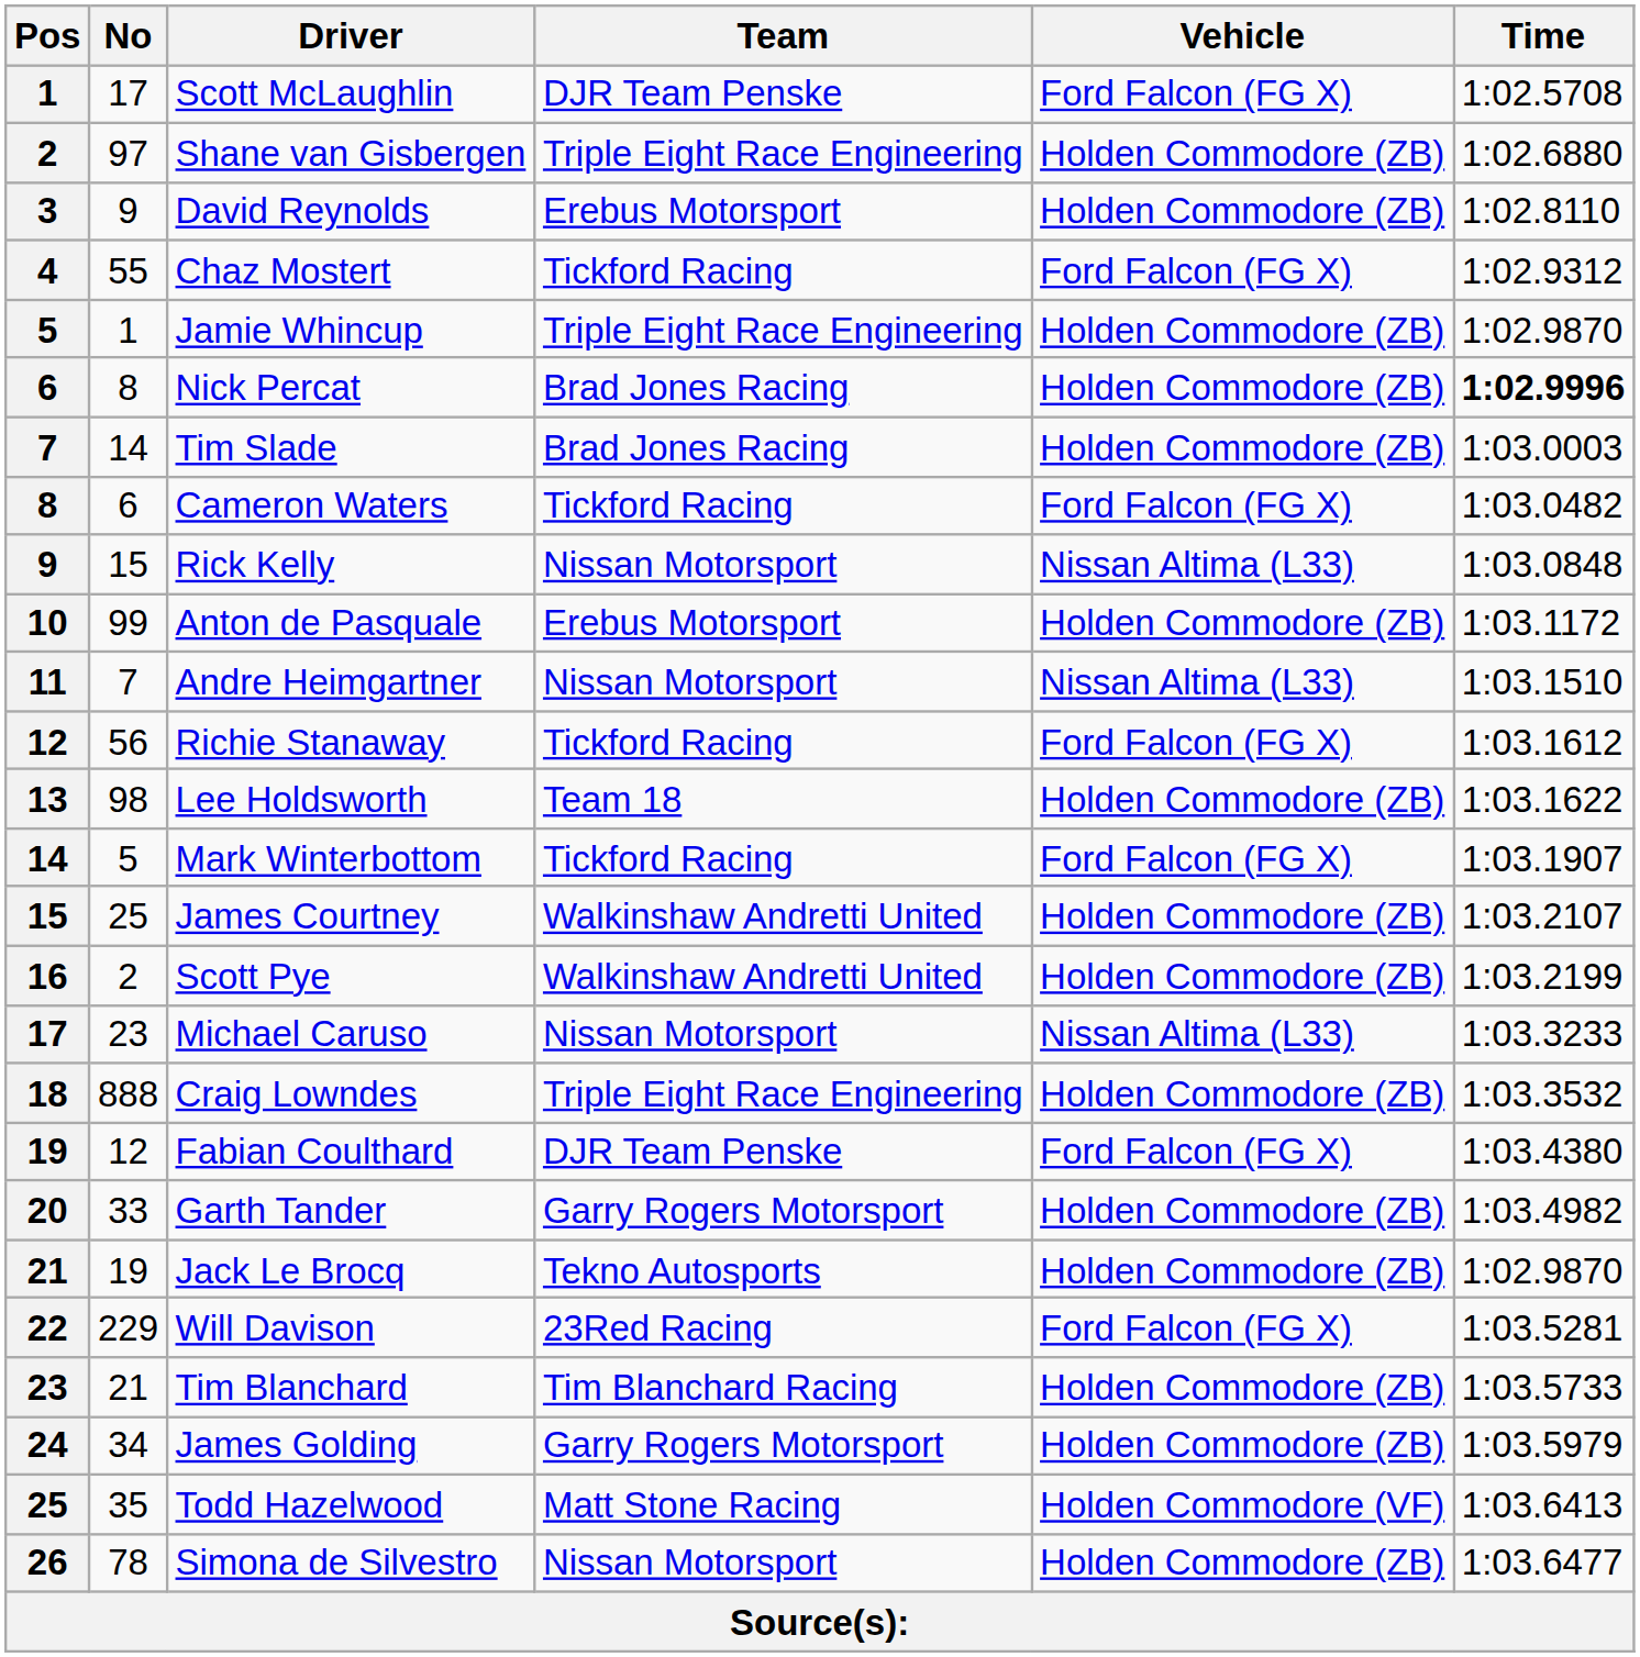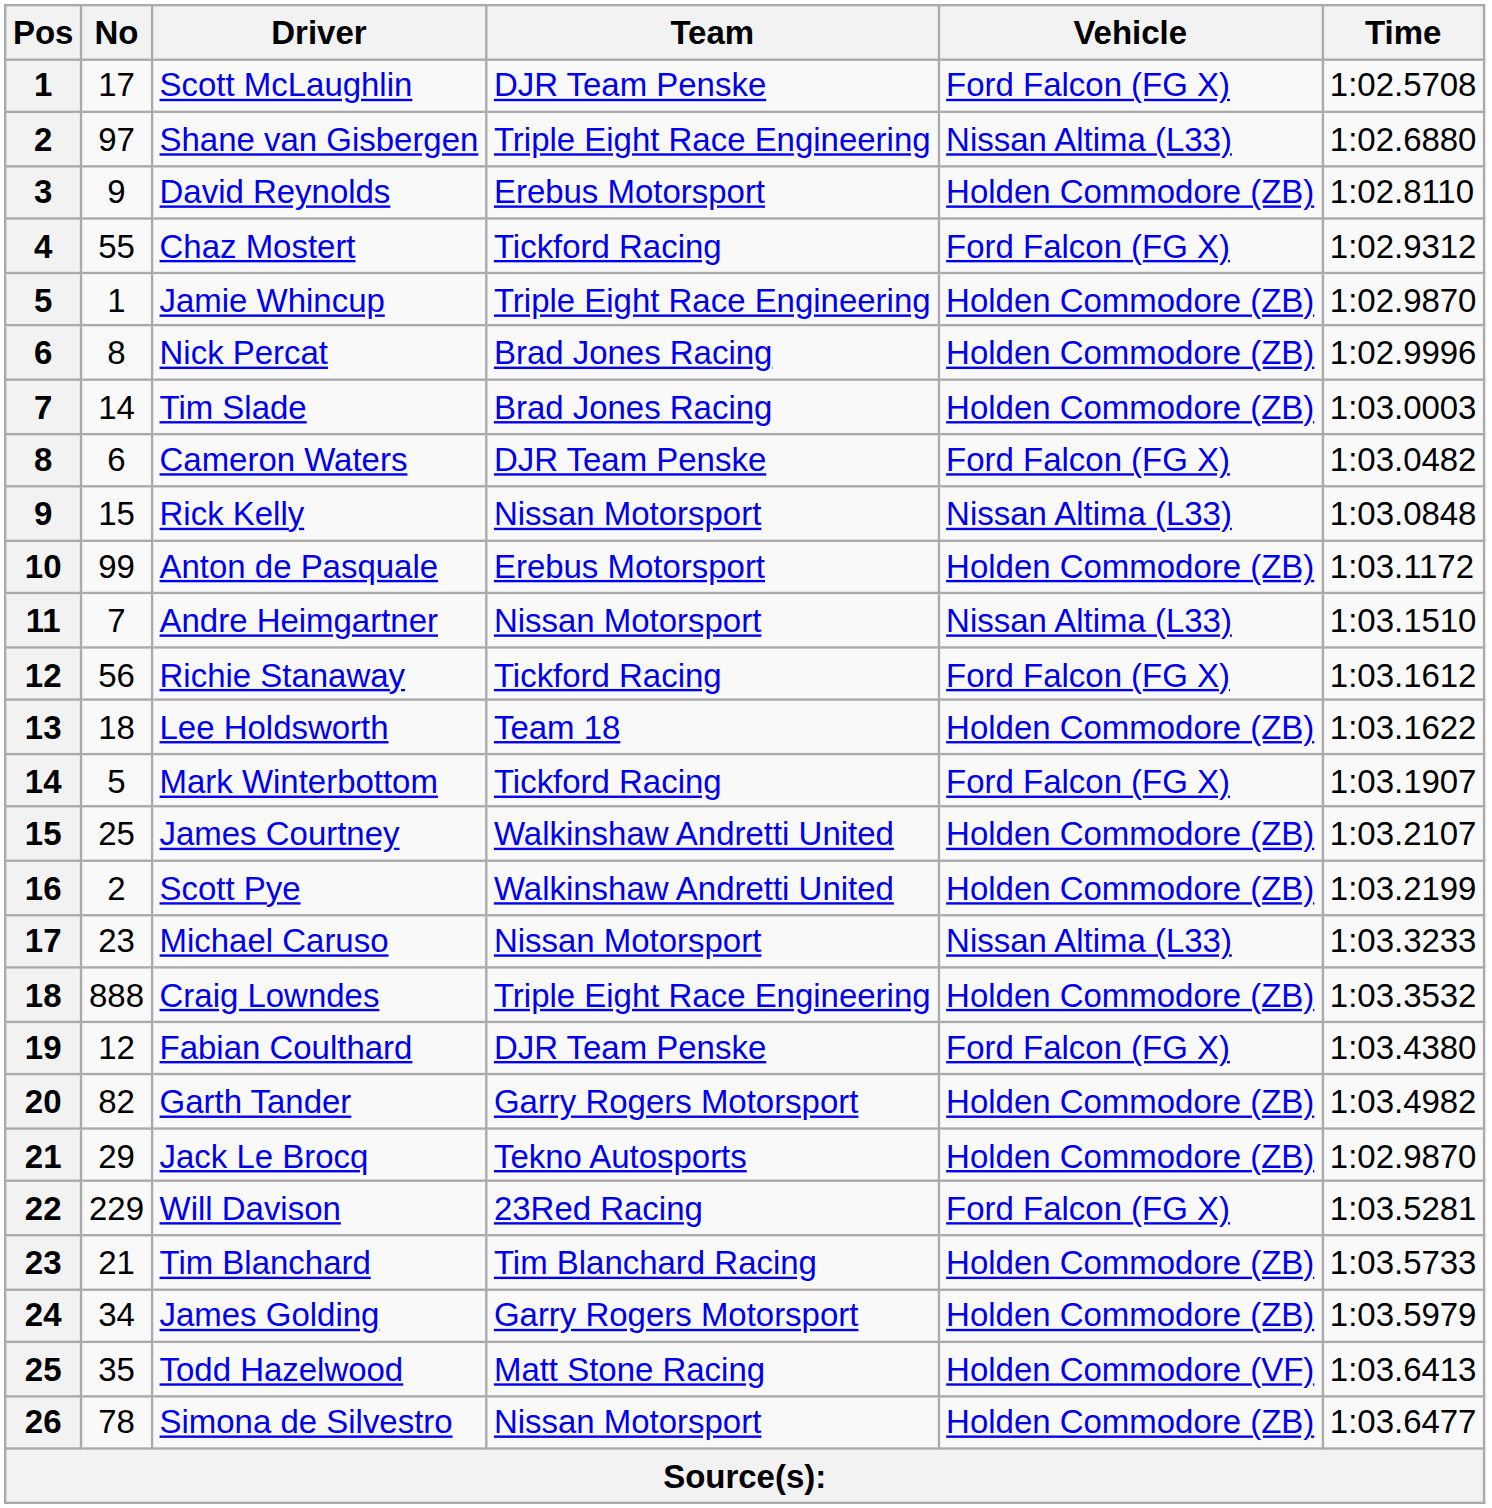Shane van Gisbergen | Vehicle: Holden Commodore (ZB) -> Nissan Altima (L33)
Nick Percat | Time: bold -> normal
Cameron Waters | Team: Tickford Racing -> DJR Team Penske
Lee Holdsworth | No: 98 -> 18
Garth Tander | No: 33 -> 82
Jack Le Brocq | No: 19 -> 29
